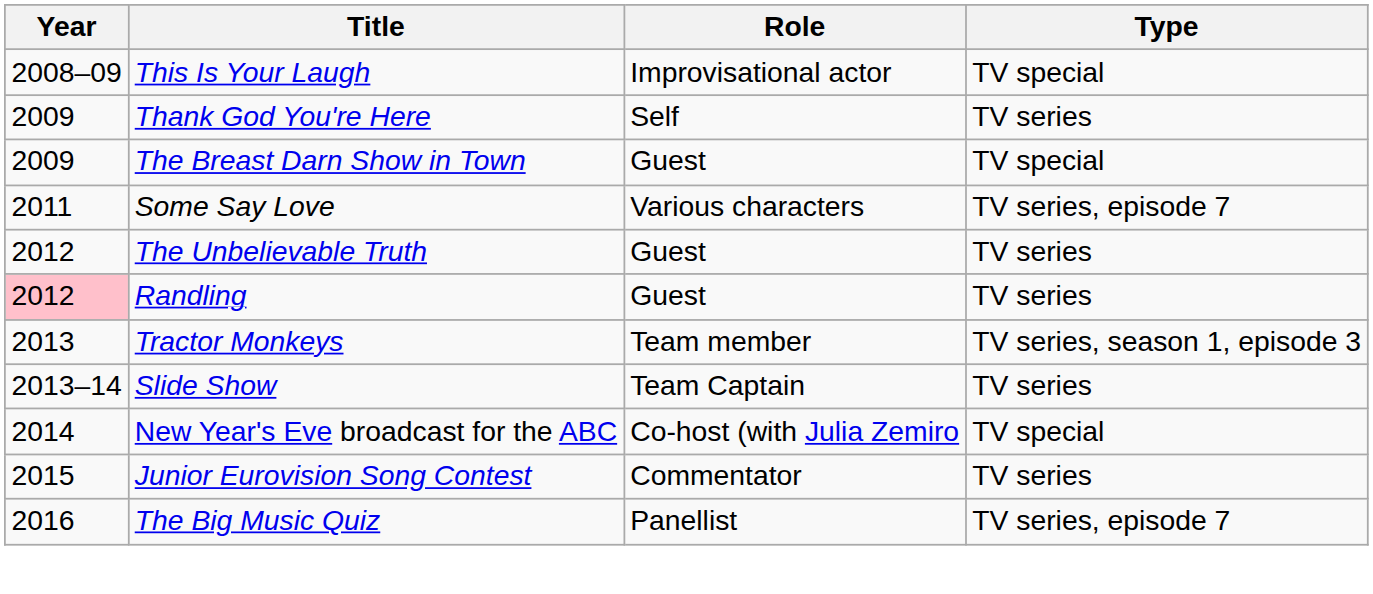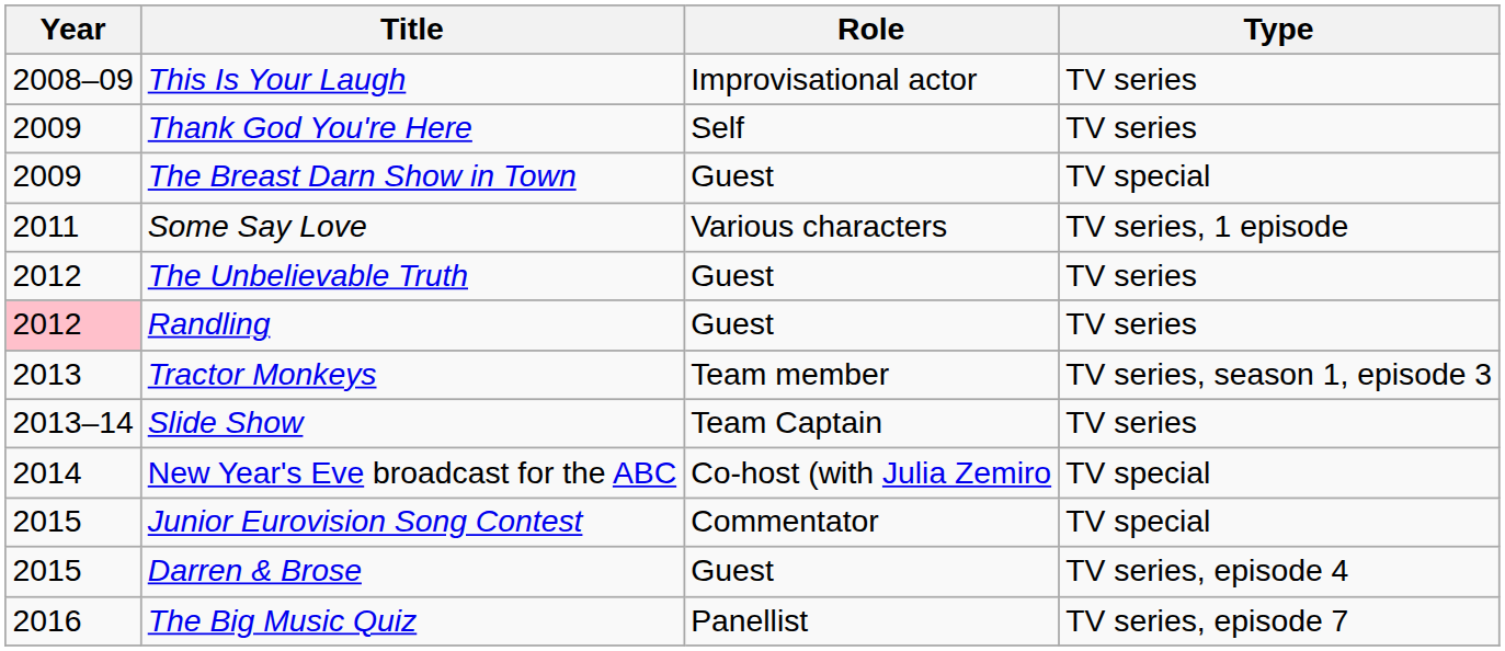This Is Your Laugh | Type: TV special -> TV series
Some Say Love | Type: TV series, episode 7 -> TV series, 1 episode
Junior Eurovision Song Contest | Type: TV series -> TV special
+ row: 2015 | Darren & Brose | Guest | TV series, episode 4
